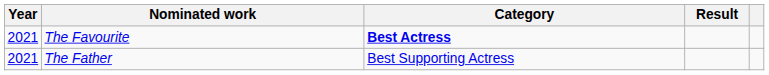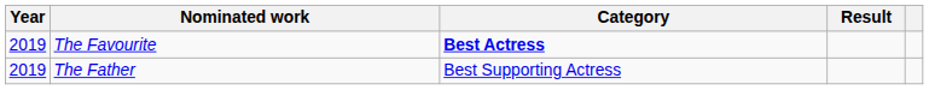The Favourite | Year: 2021 -> 2019
The Father | Year: 2021 -> 2019
